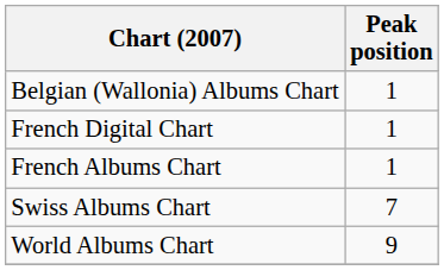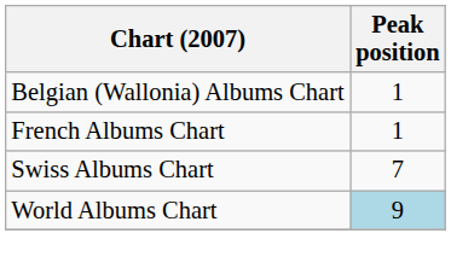- row: French Digital Chart | 1
World Albums Chart | Peak position: no background -> lightblue background
